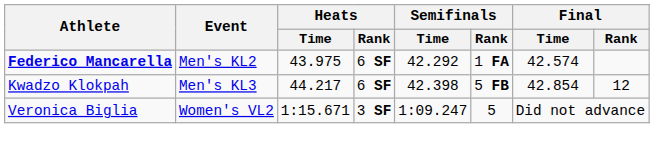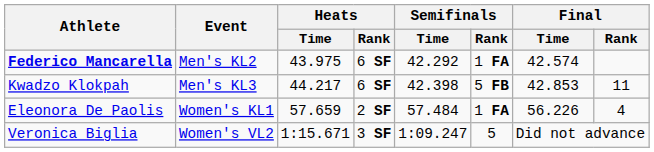Kwadzo Klokpah | Final / Time: 42.854 -> 42.853
Kwadzo Klokpah | Final / Rank: 12 -> 11
+ row: Eleonora De Paolis | Women's KL1 | 57.659 | 2 SF | 57.484 | 1 FA | 56.226 | 4
